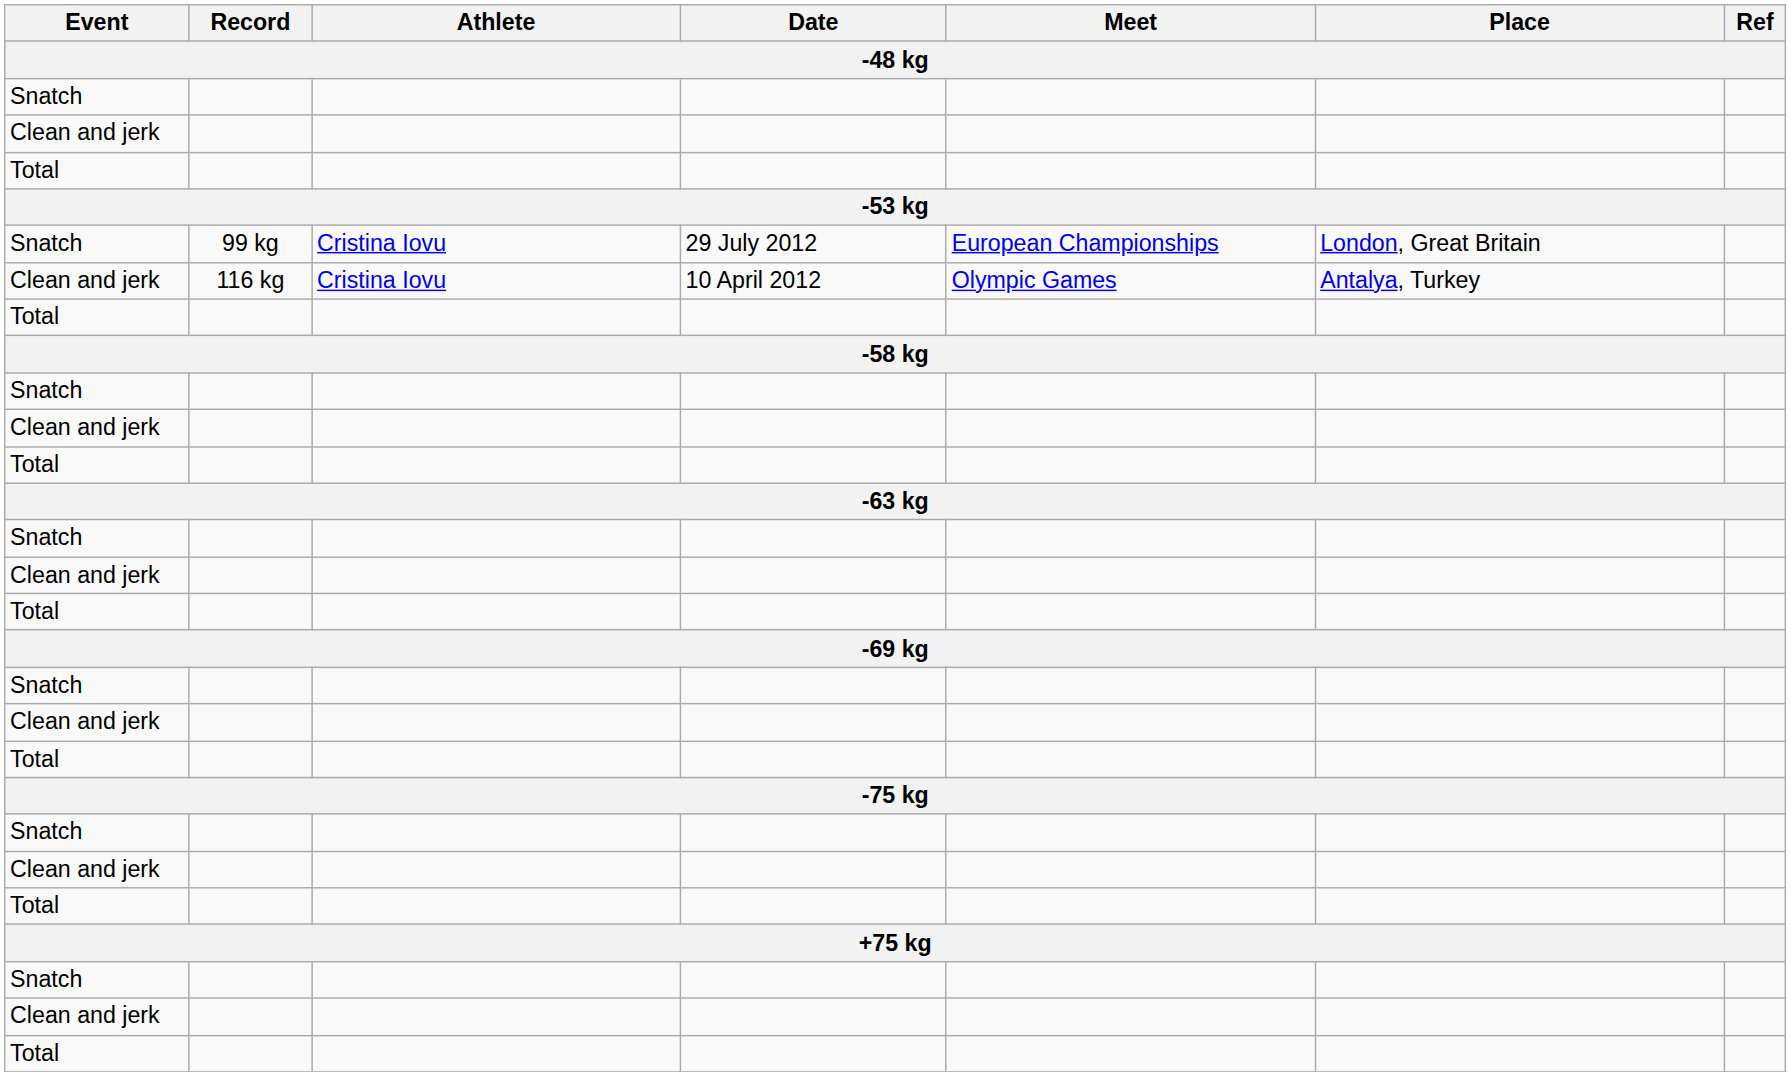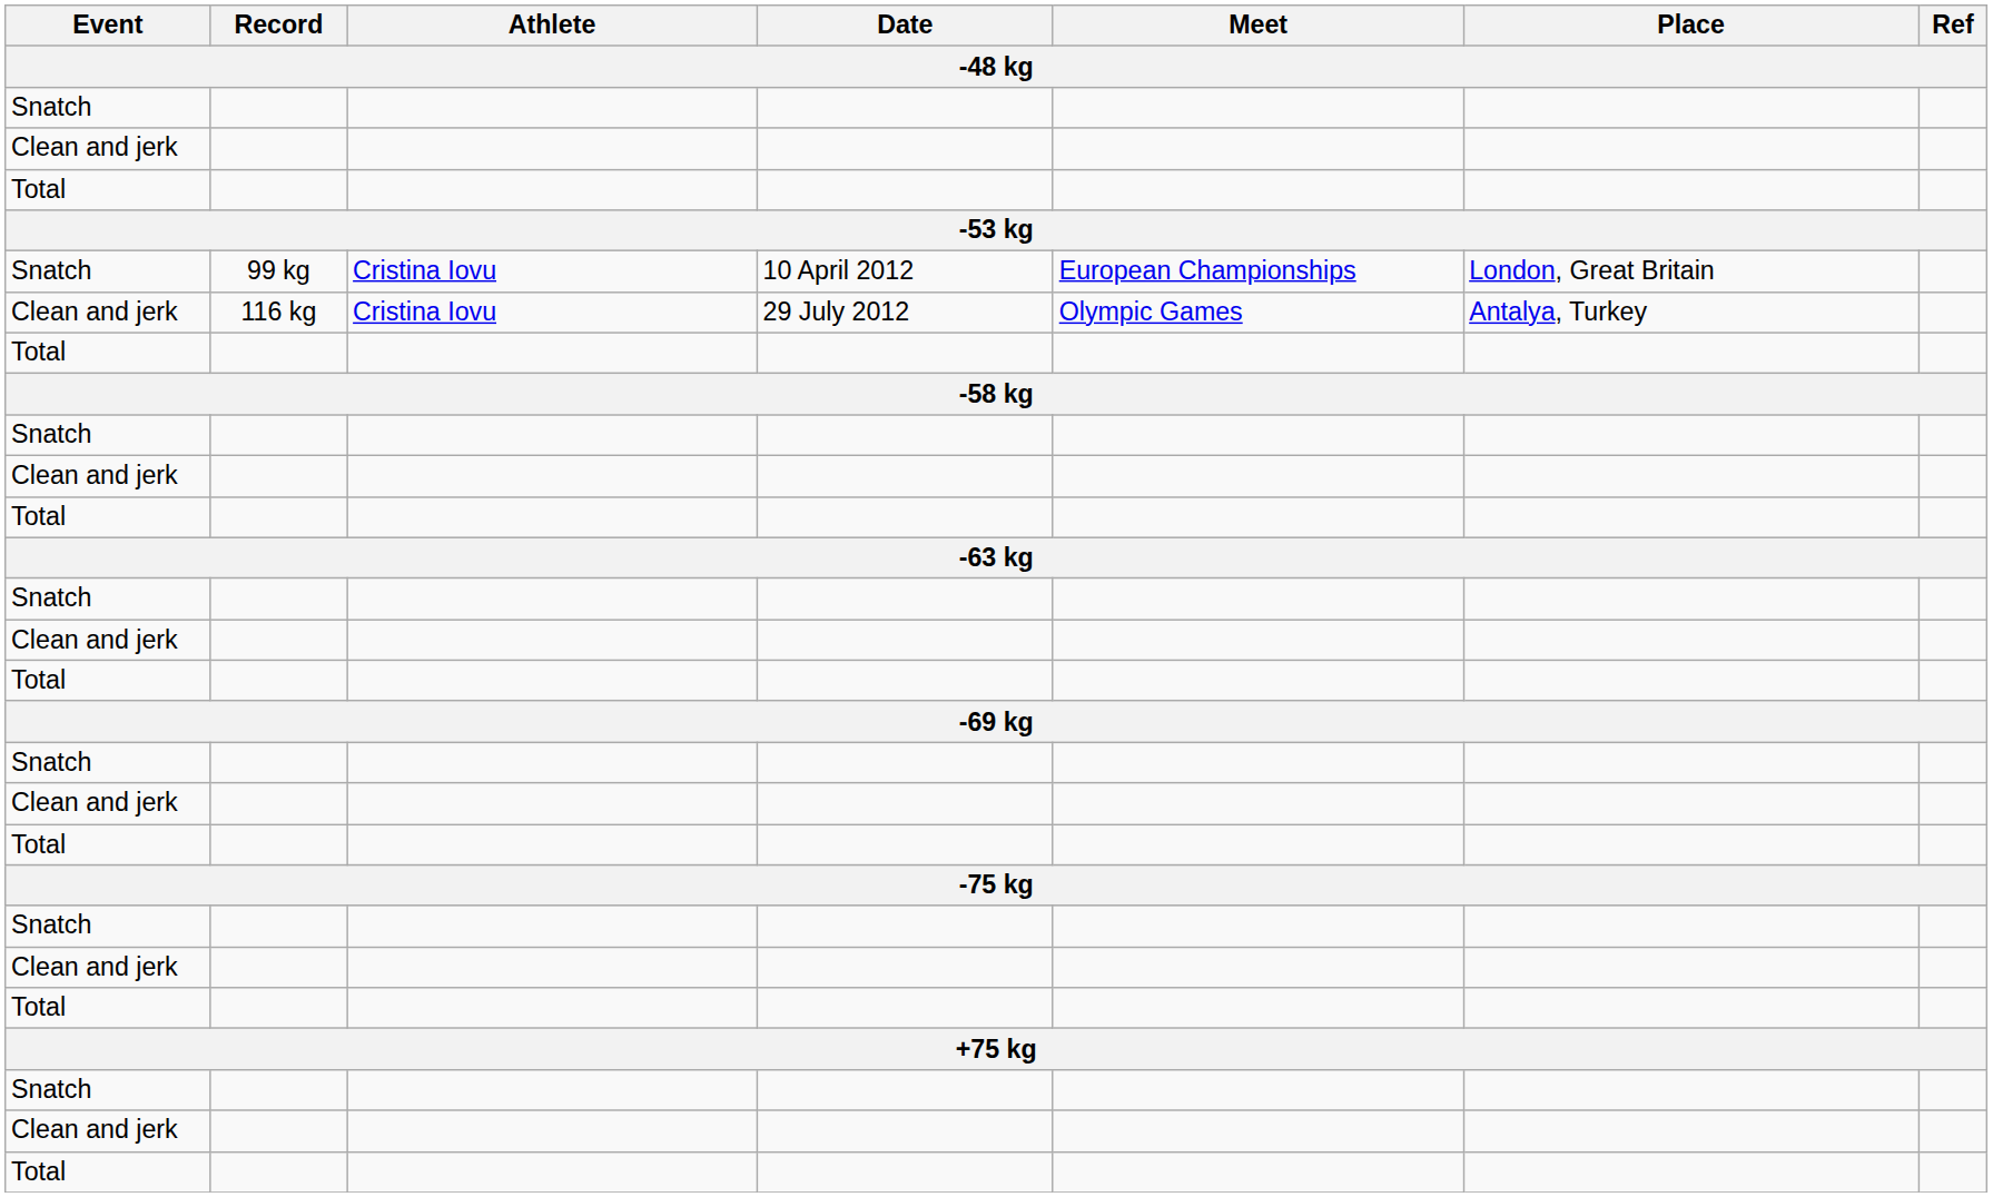Snatch / 99 kg | Date: 29 July 2012 -> 10 April 2012
Clean and jerk / 116 kg | Date: 10 April 2012 -> 29 July 2012
